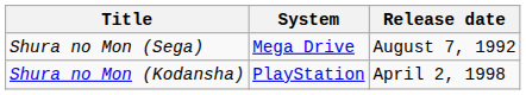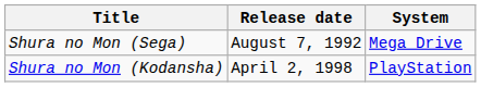columns swapped: System <-> Release date
